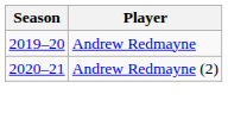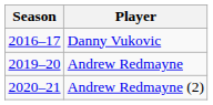+ row: 2016–17 | Danny Vukovic
